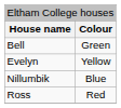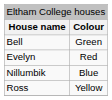Evelyn | column 2: Yellow -> Red
Ross | column 2: Red -> Yellow
